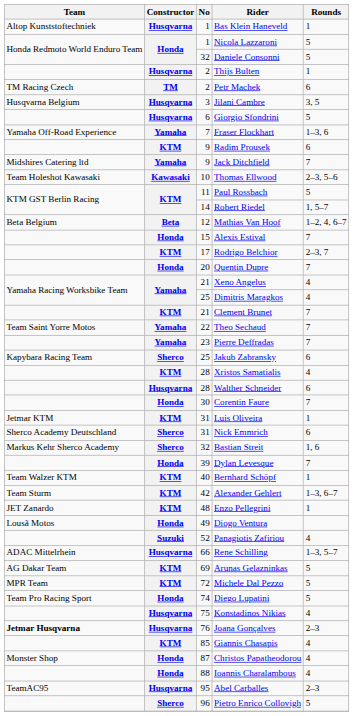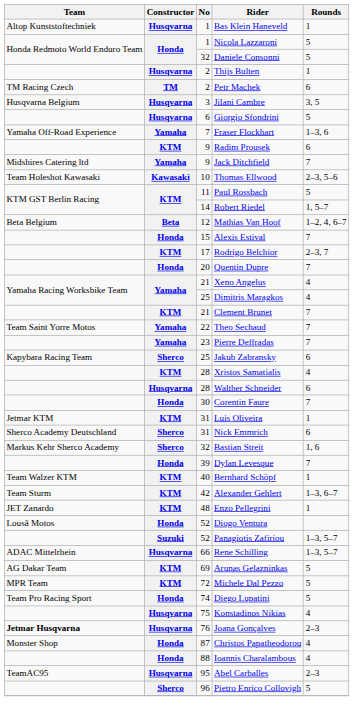Diogo Ventura | No: 49 -> 52
Panagiotis Zafiriou | Rounds: 4 -> 1–3, 5–7
- row: KTM | 85 | Giannis Chasapis | 4
